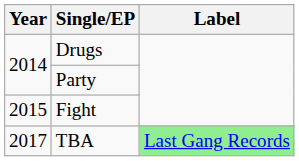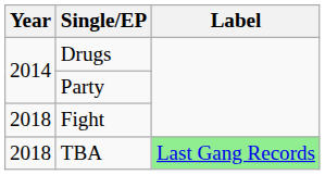Fight | Year: 2015 -> 2018
TBA | Year: 2017 -> 2018
